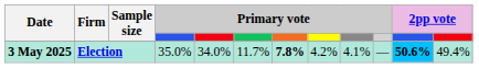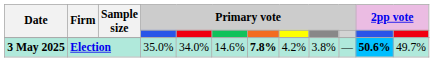3 May 2025 | column 6: 11.7% -> 14.6%
3 May 2025 | column 9: 4.1% -> 3.8%
3 May 2025 | column 12: 49.4% -> 49.7%
